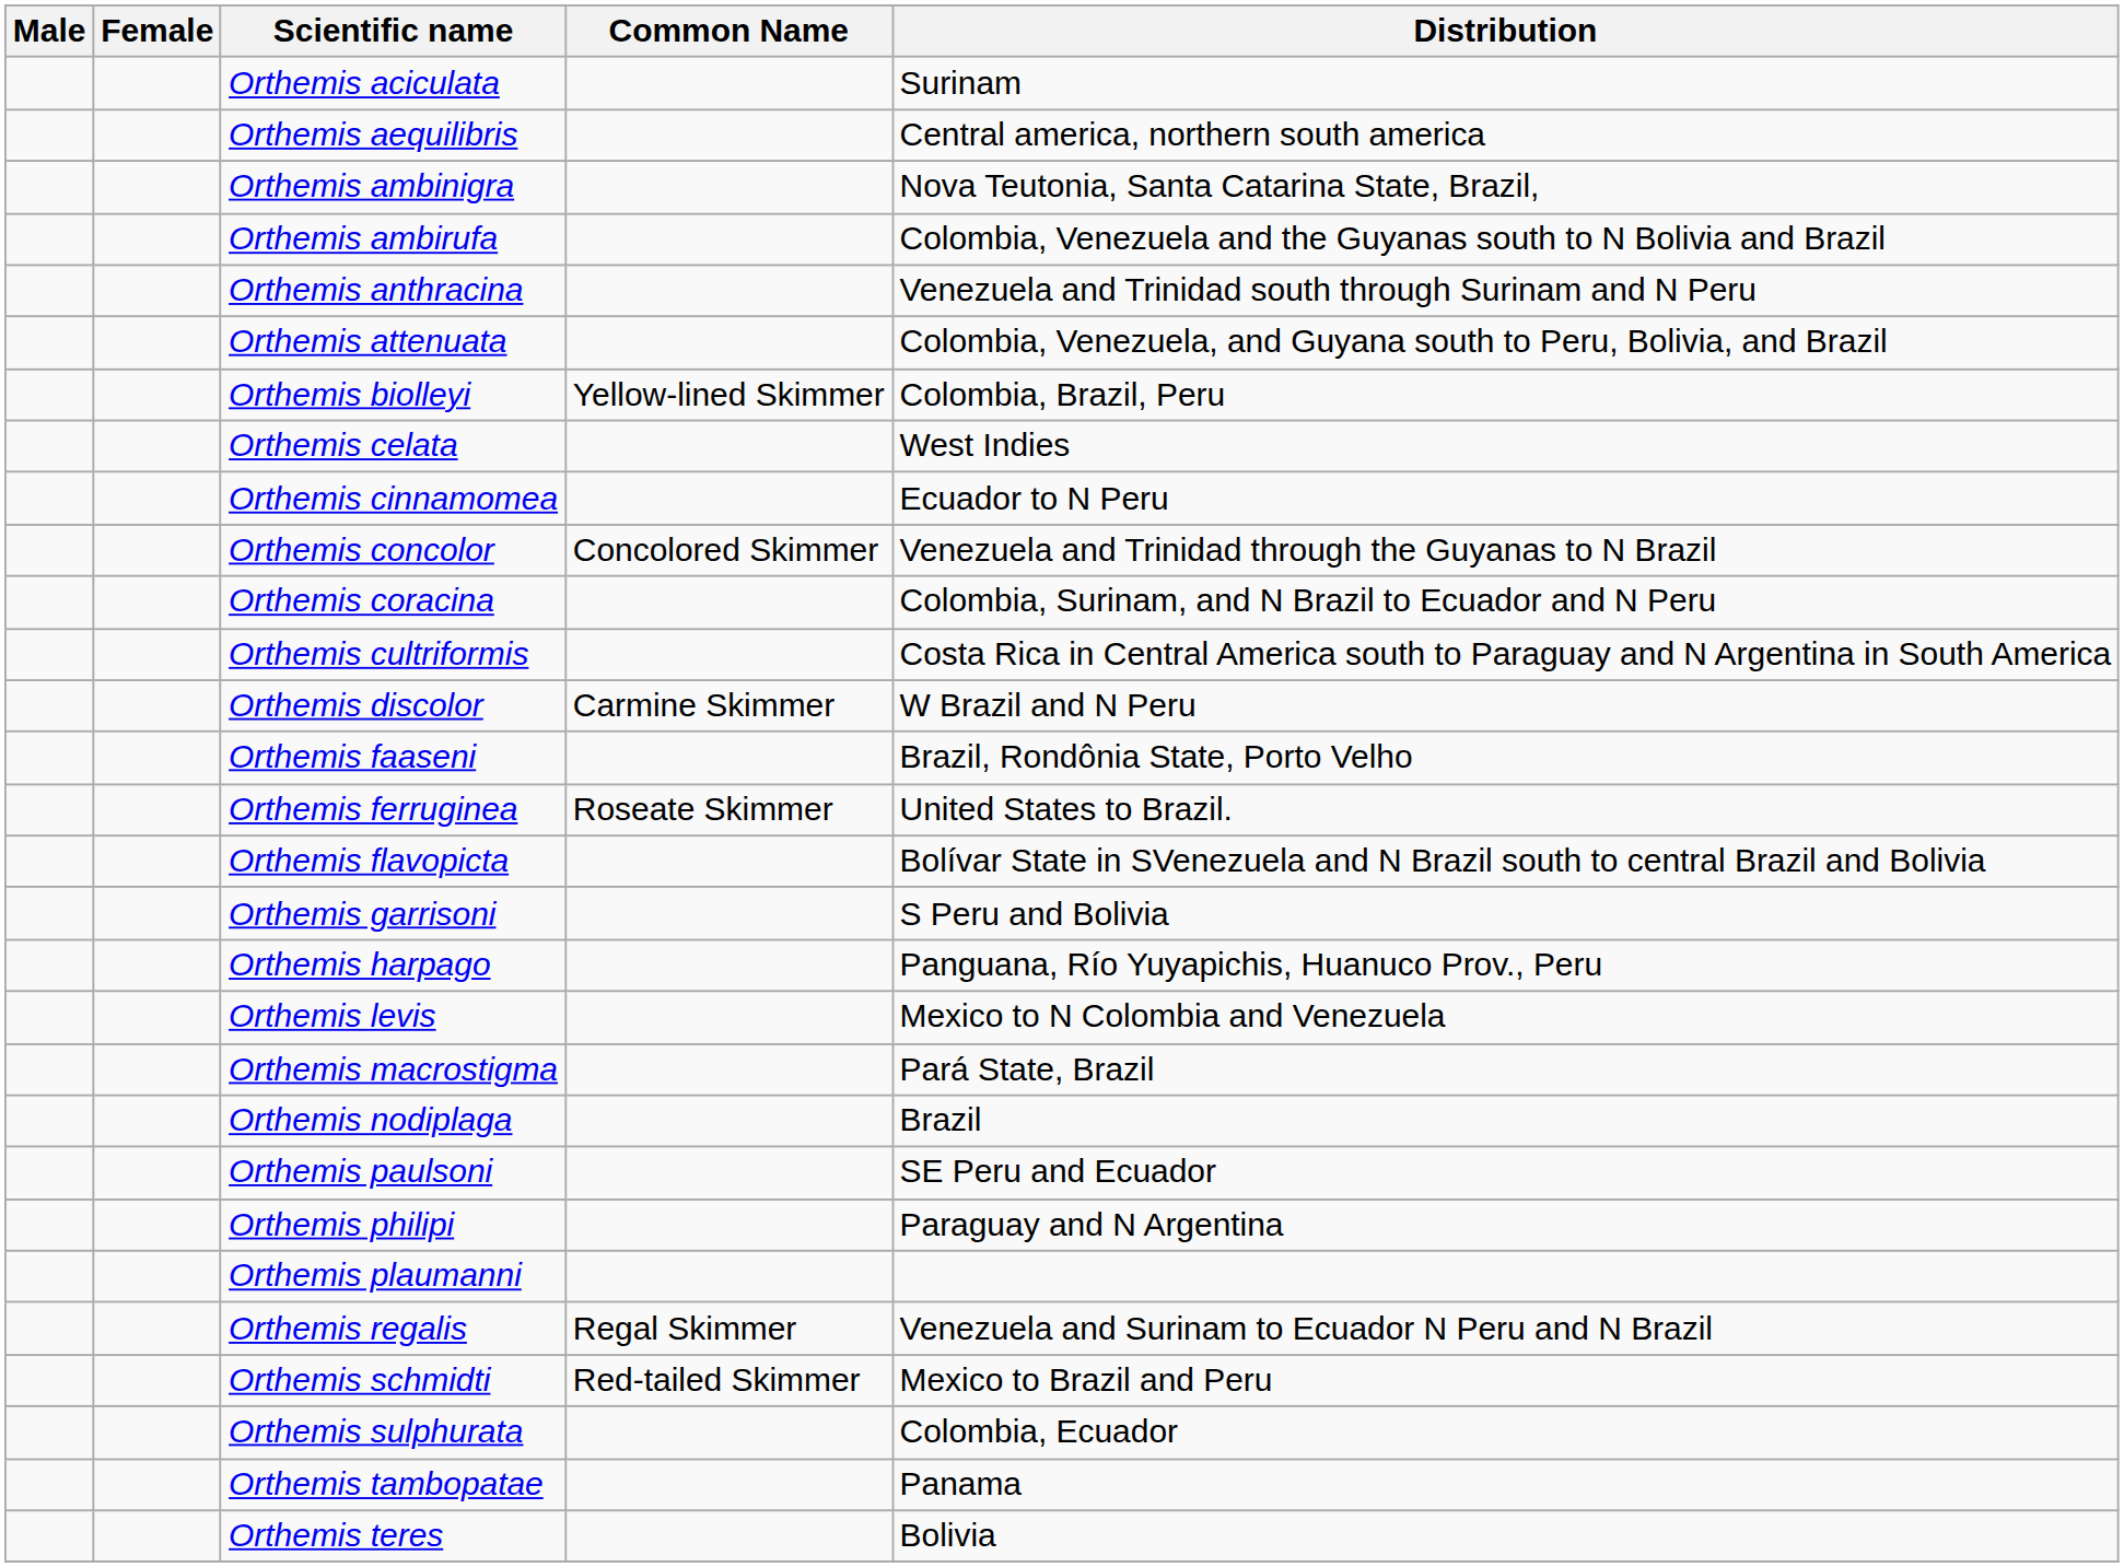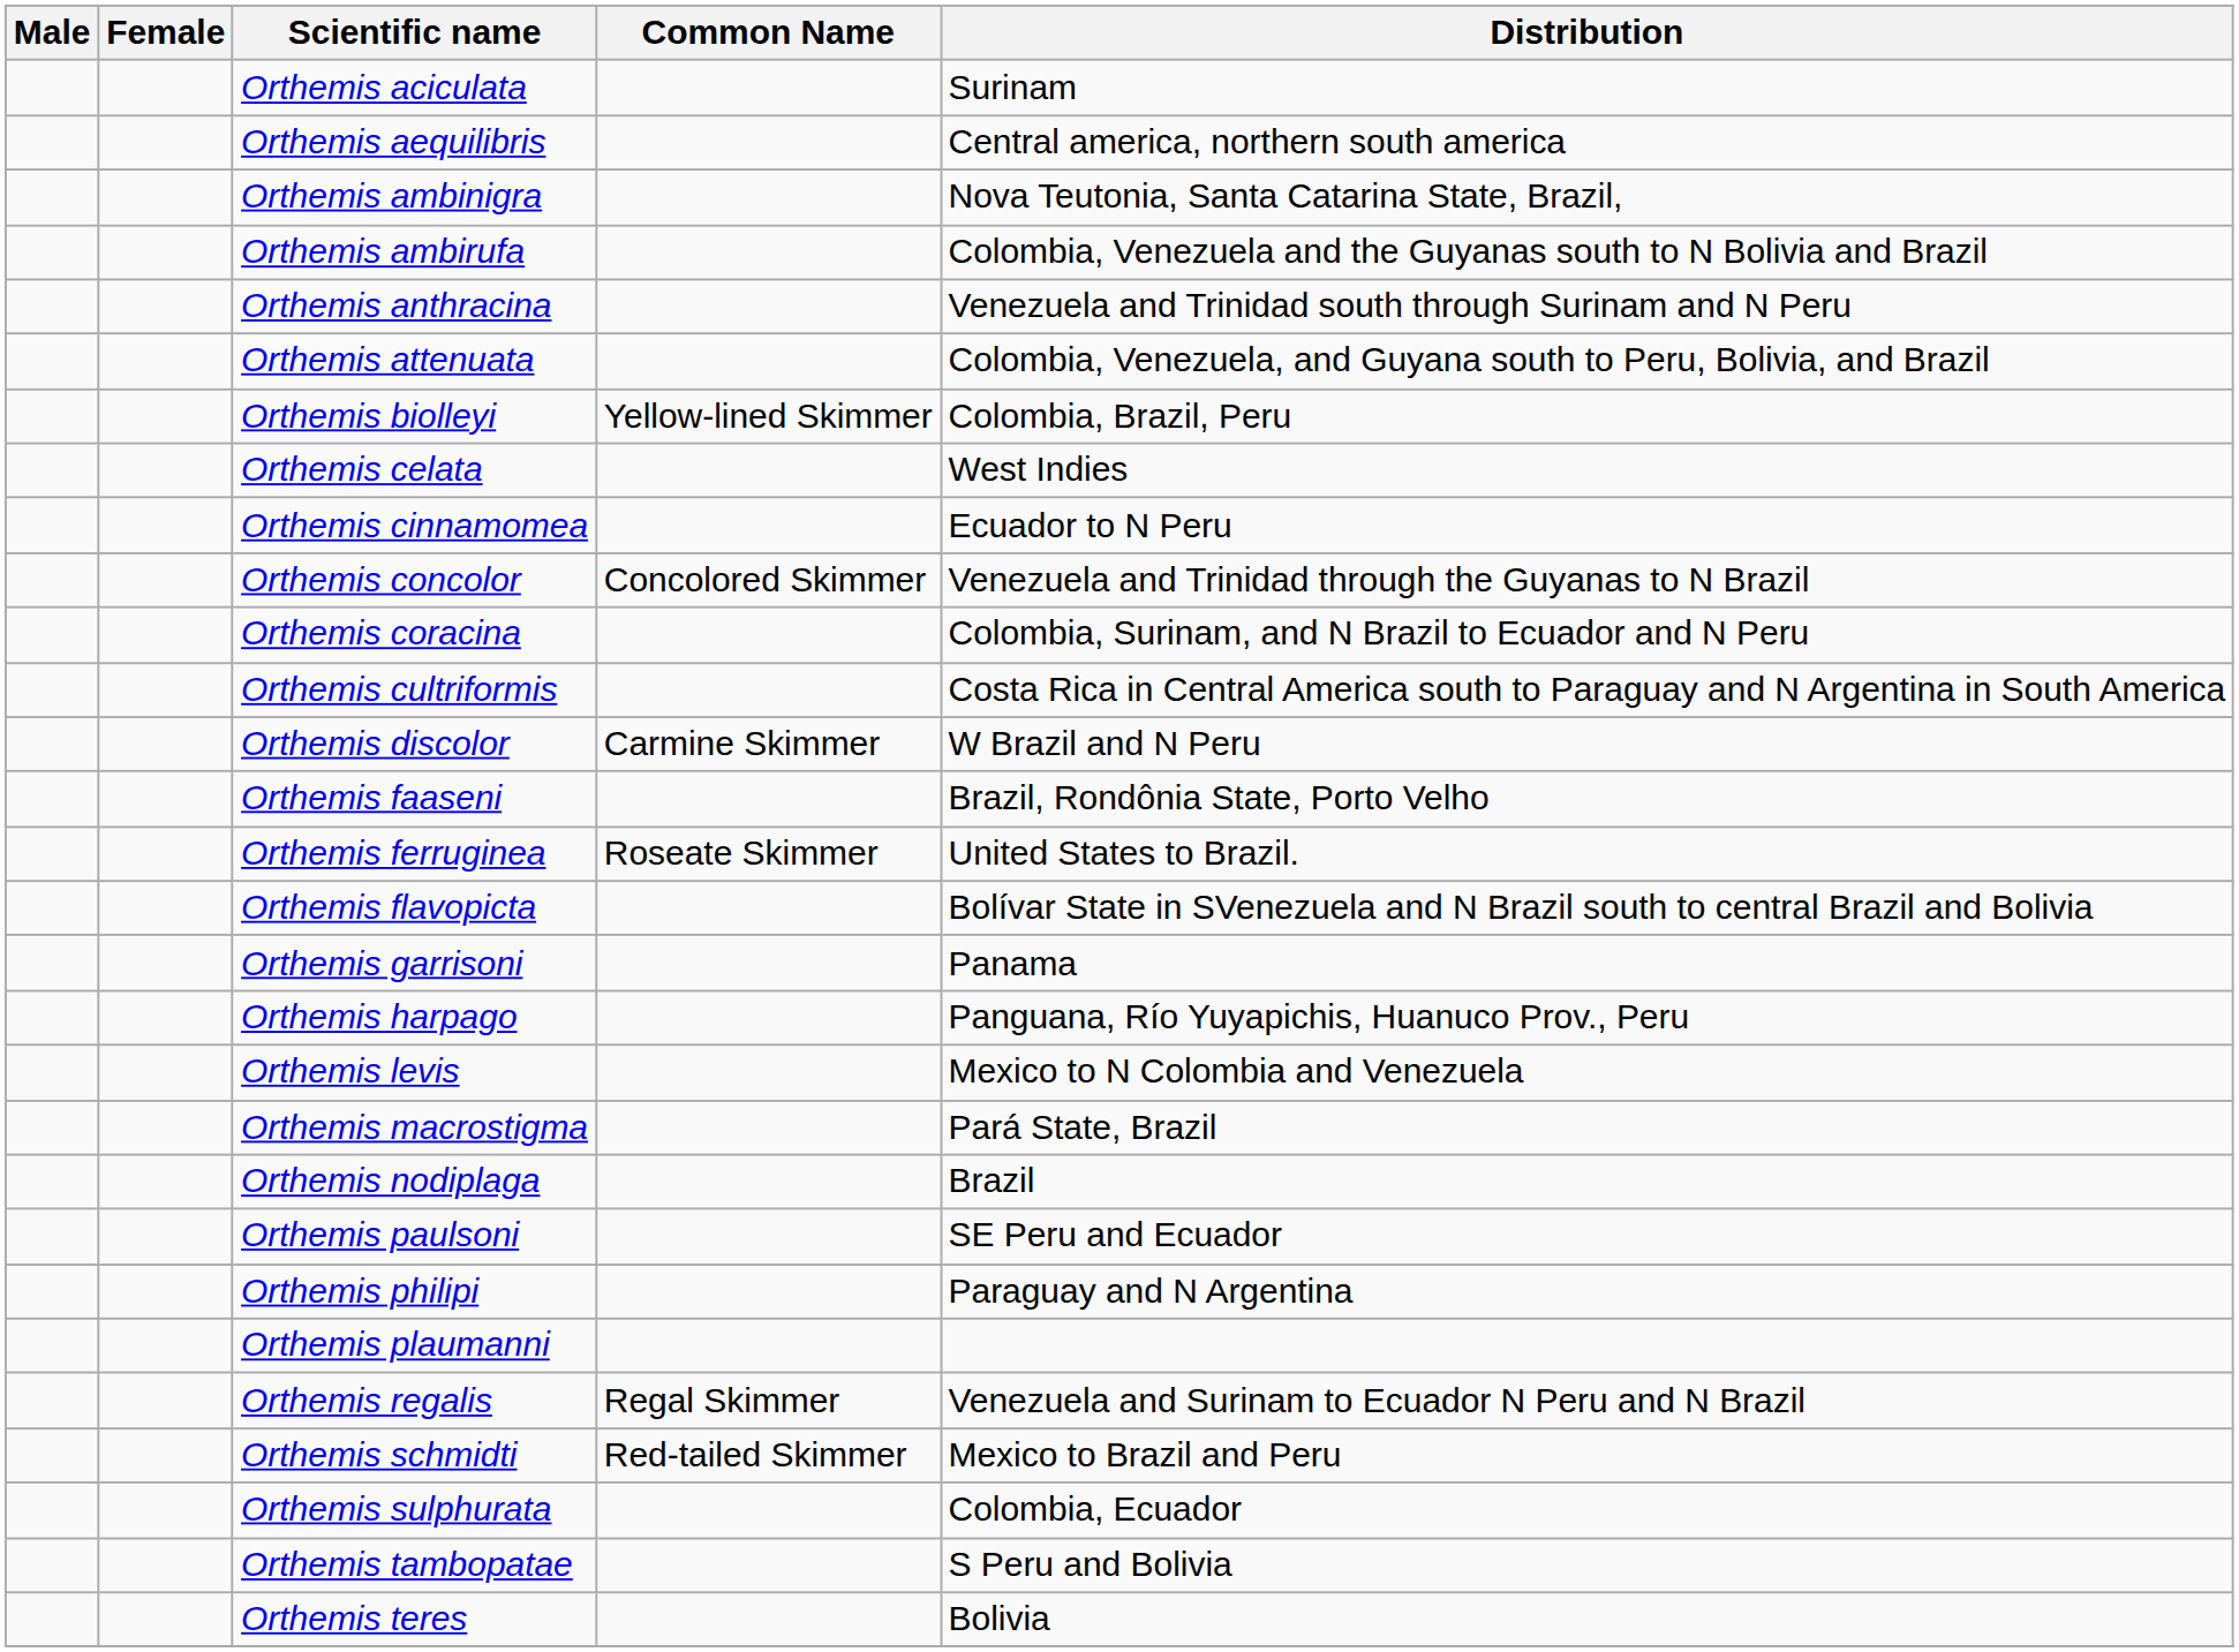Orthemis garrisoni | Distribution: S Peru and Bolivia -> Panama
Orthemis tambopatae | Distribution: Panama -> S Peru and Bolivia
